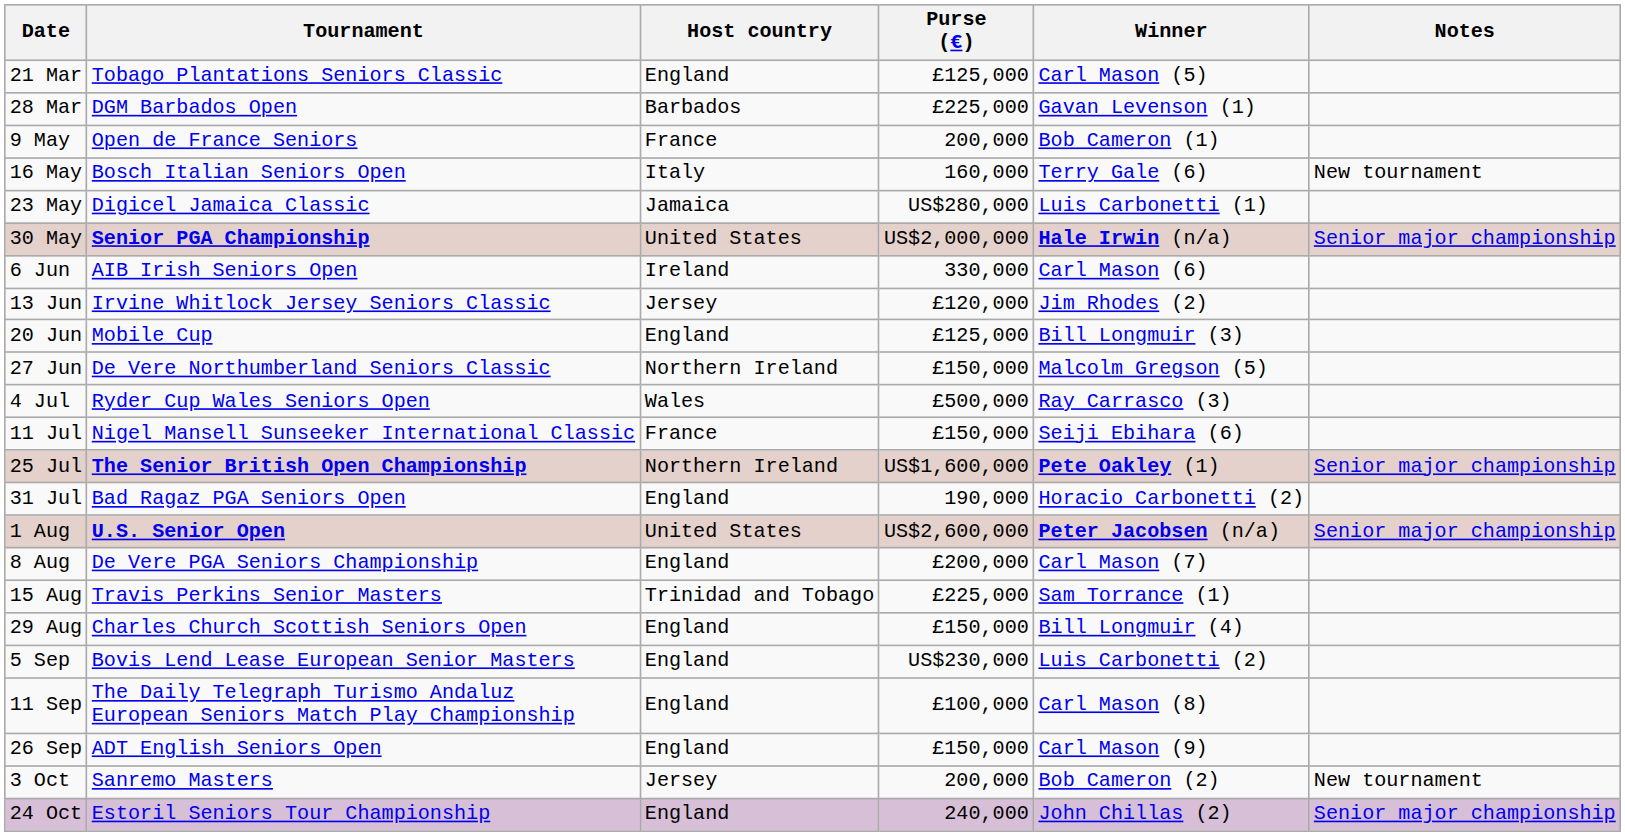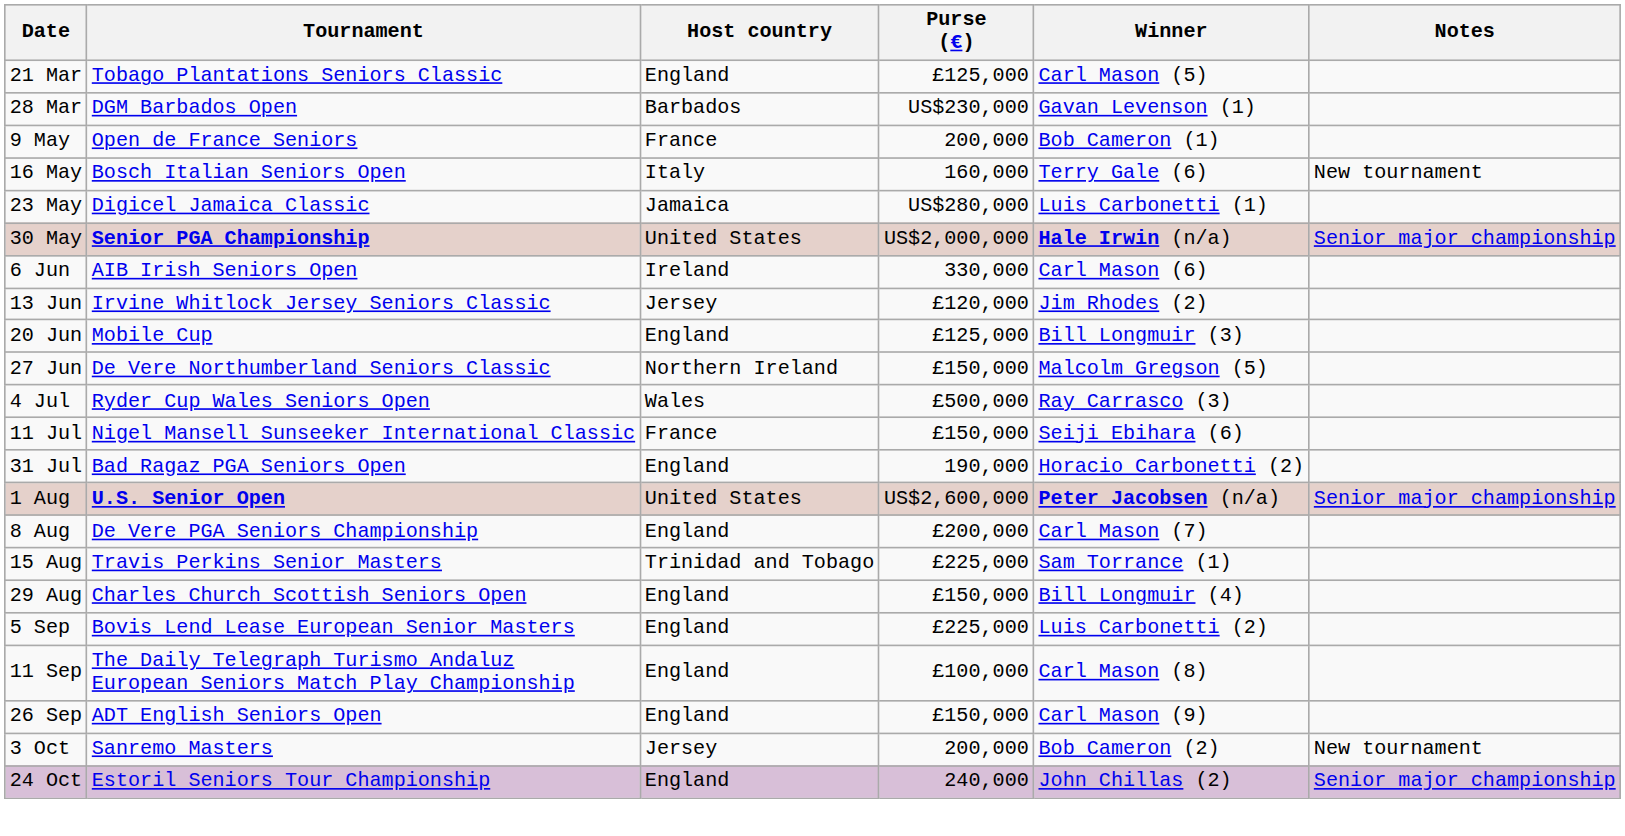28 Mar | Purse (€): £225,000 -> US$230,000
- row: 25 Jul | The Senior British Open Championship | Northern Ireland | US$1,600,000 | Pete Oakley (1) | Senior major championship
5 Sep | Purse (€): US$230,000 -> £225,000
